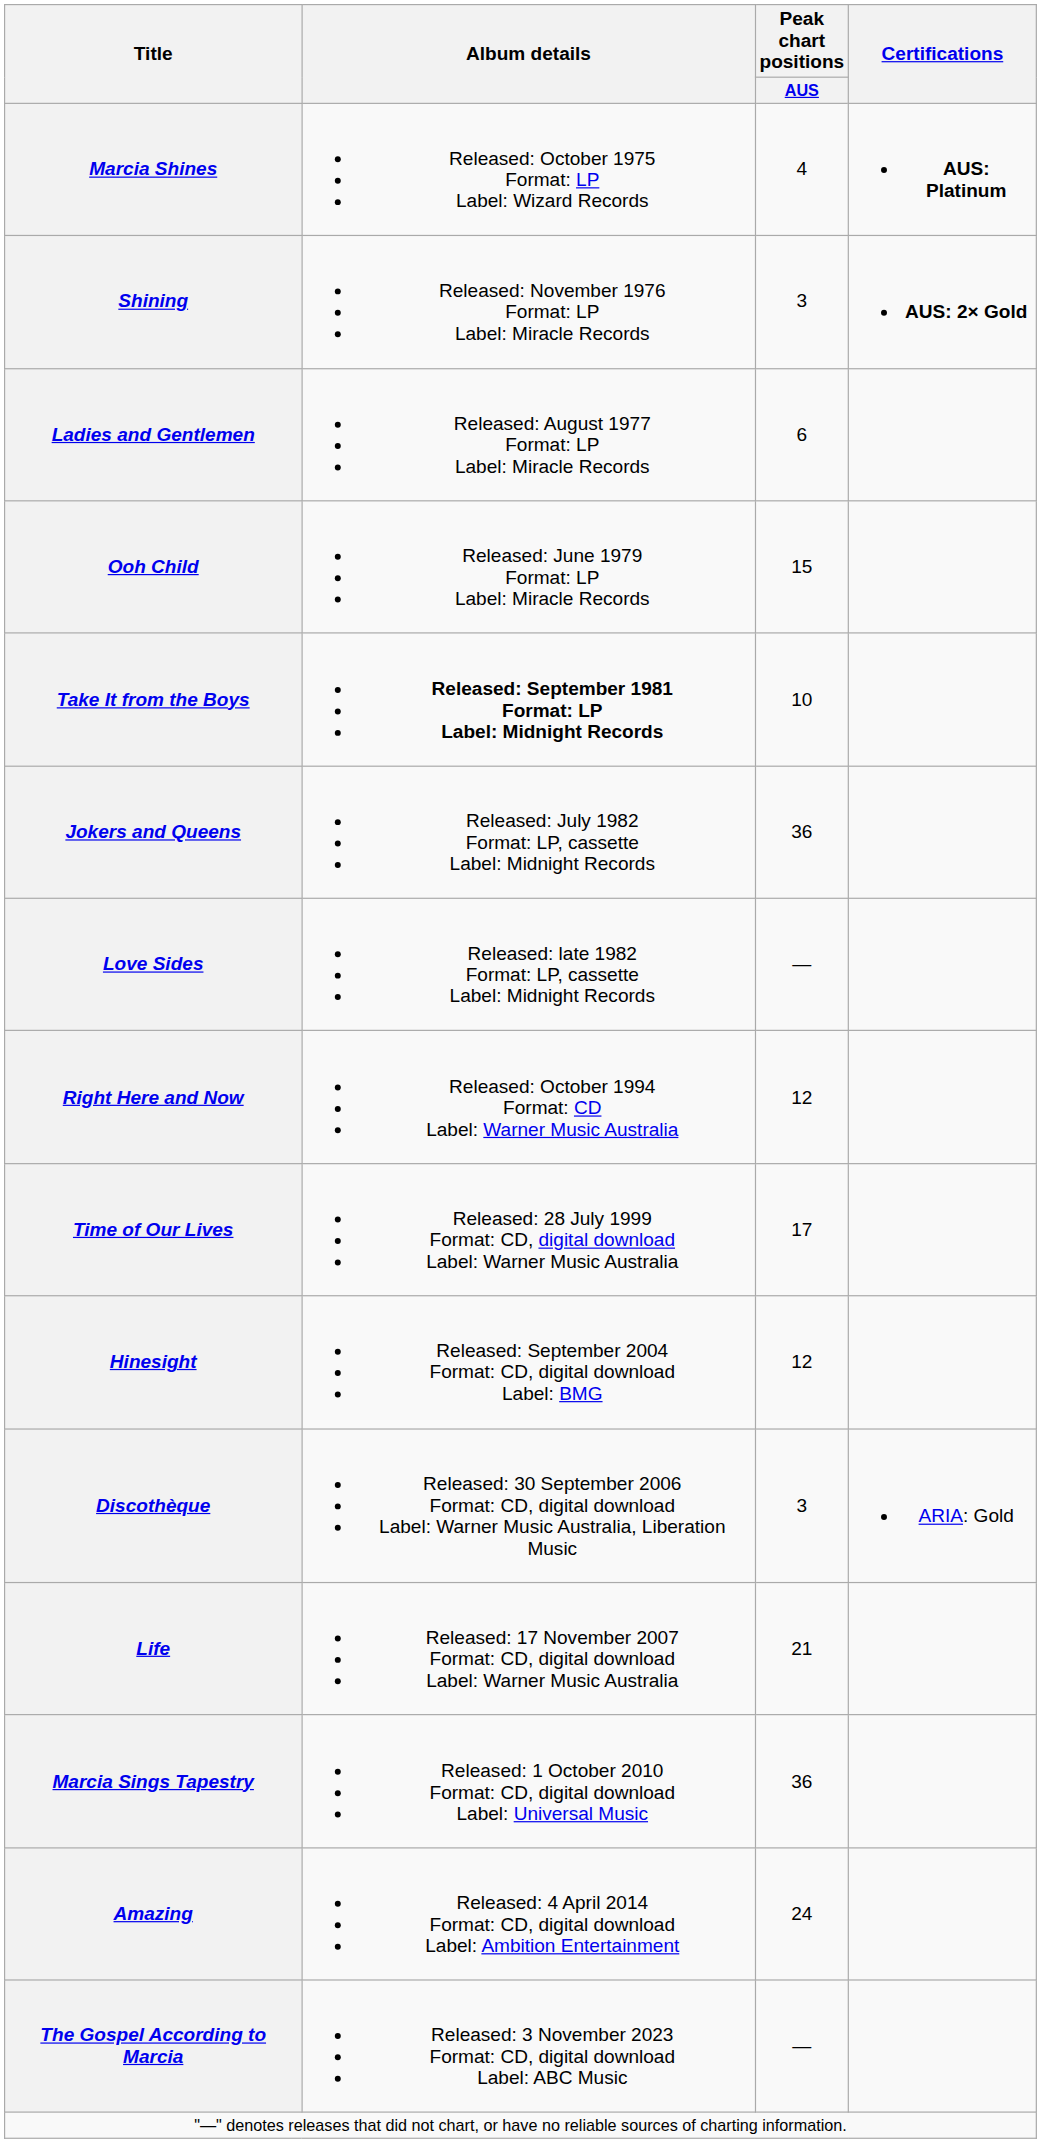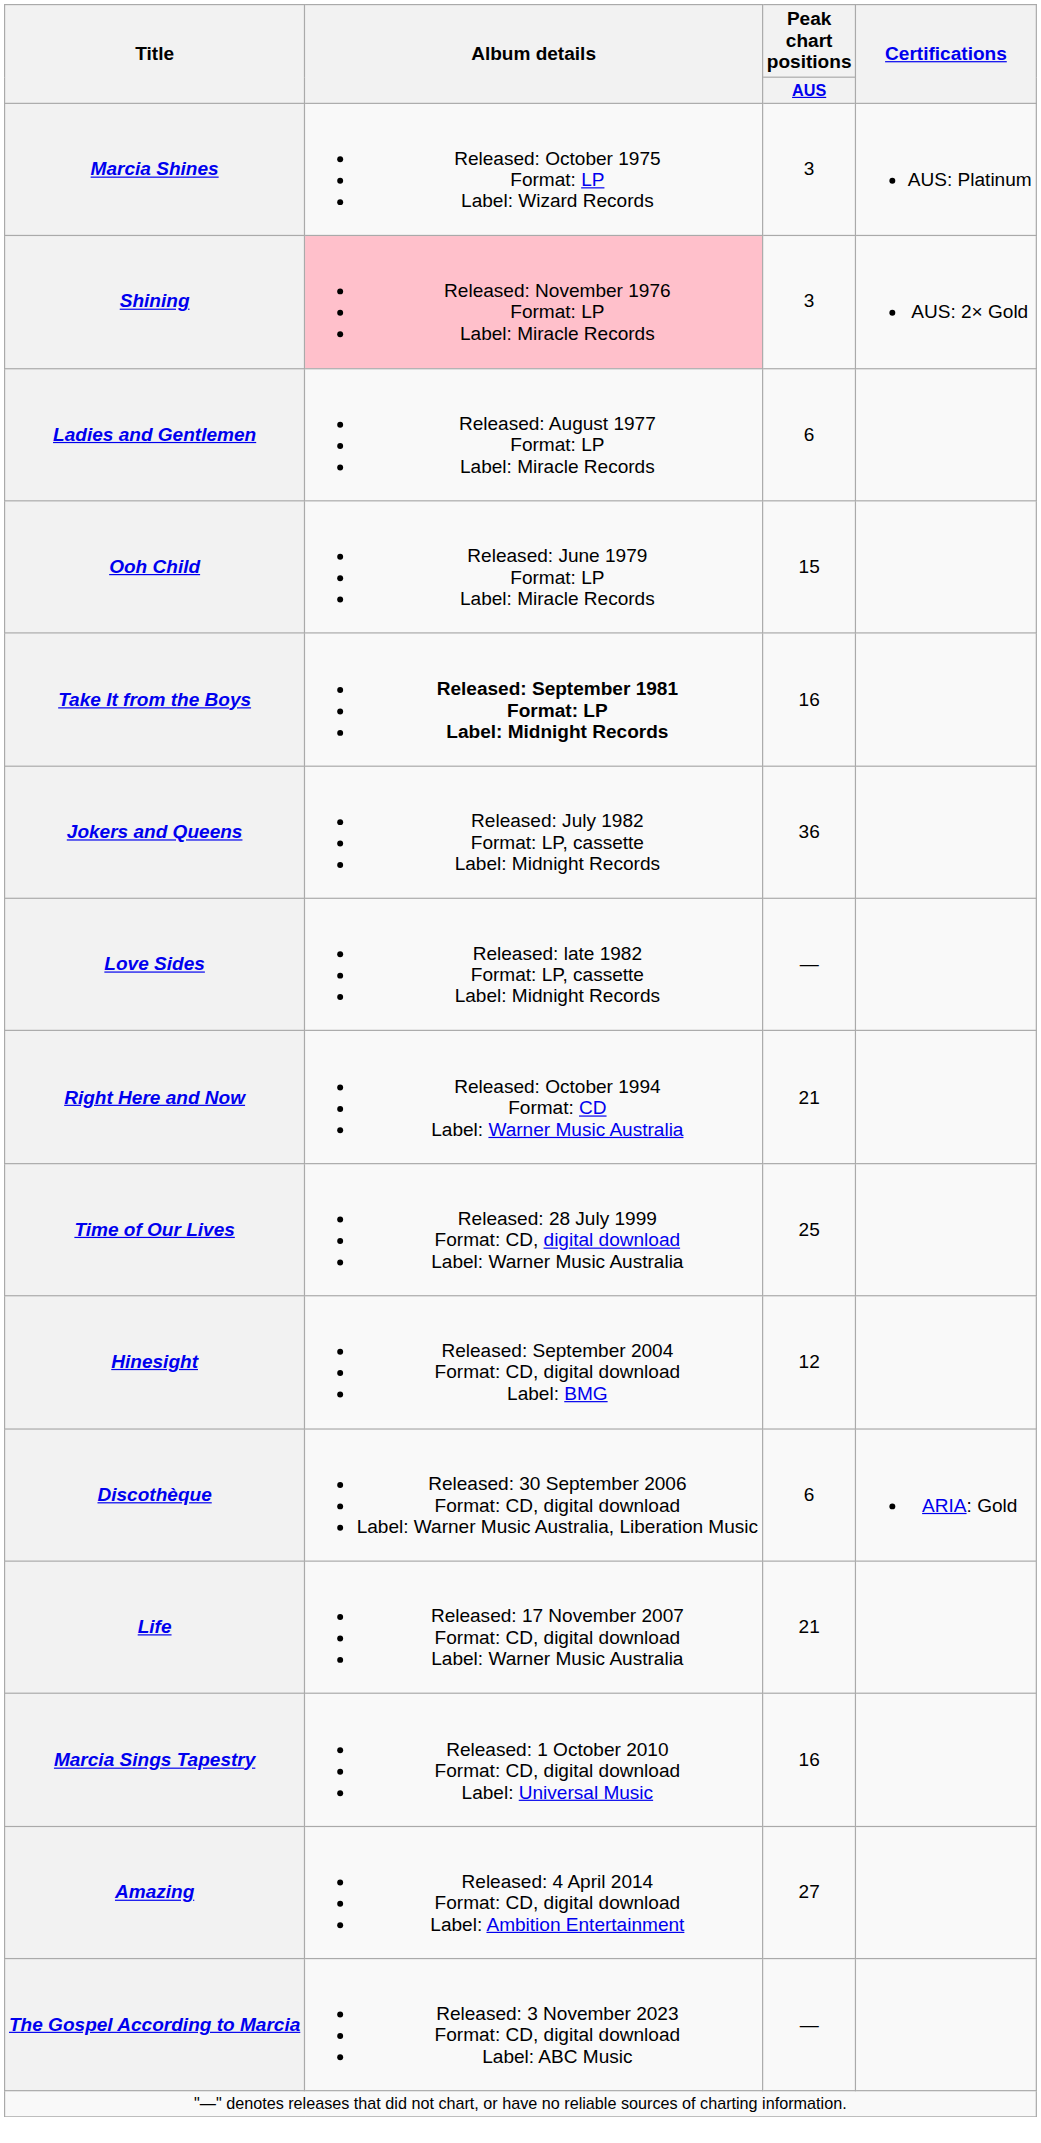Marcia Shines | Peak chart positions / AUS: 4 -> 3
Marcia Shines | Certifications: bold -> normal
Shining | Album details: no background -> pink background
Shining | Certifications: bold -> normal
Take It from the Boys | Peak chart positions / AUS: 10 -> 16
Right Here and Now | Peak chart positions / AUS: 12 -> 21
Time of Our Lives | Peak chart positions / AUS: 17 -> 25
Discothèque | Peak chart positions / AUS: 3 -> 6
Marcia Sings Tapestry | Peak chart positions / AUS: 36 -> 16
Amazing | Peak chart positions / AUS: 24 -> 27
